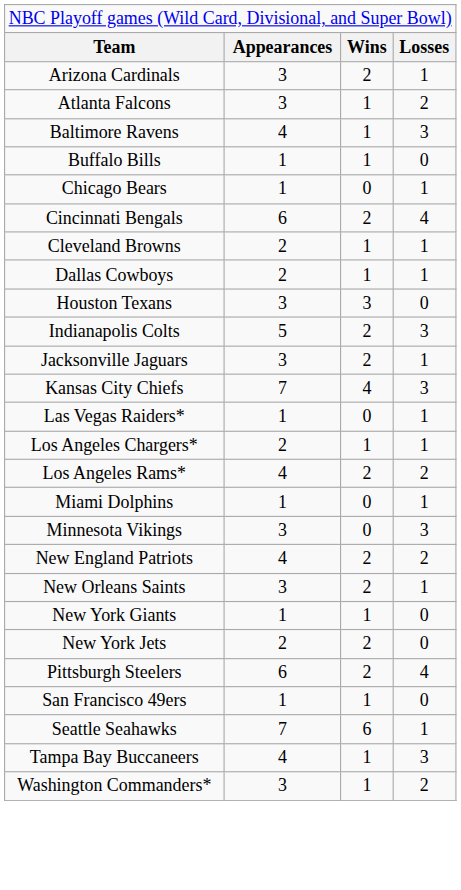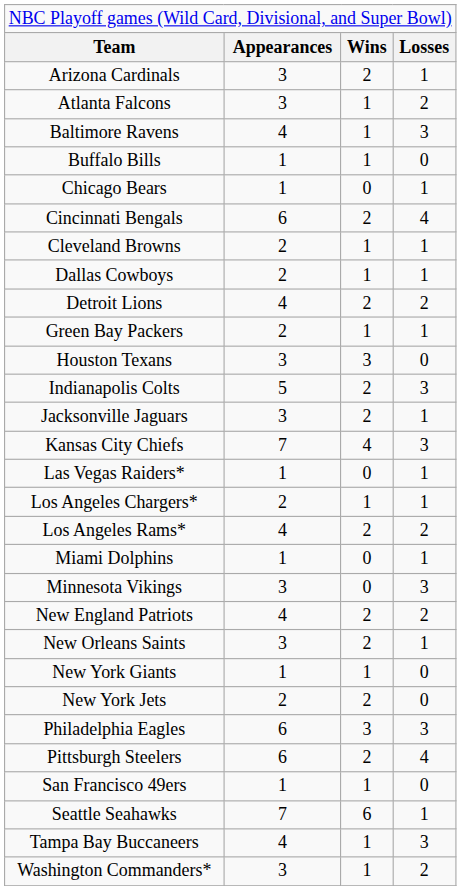+ row: Detroit Lions | 4 | 2 | 2
+ row: Green Bay Packers | 2 | 1 | 1
+ row: Philadelphia Eagles | 6 | 3 | 3
